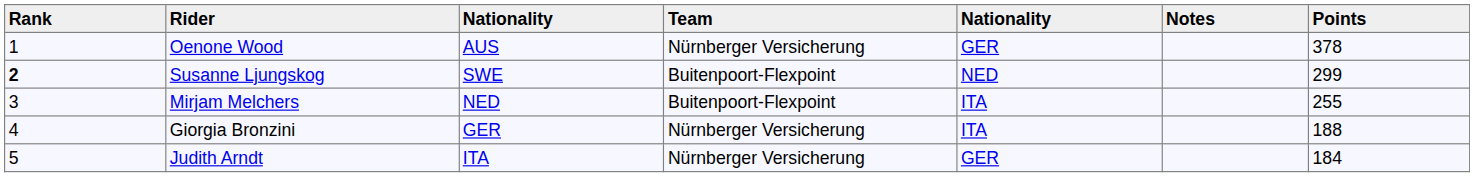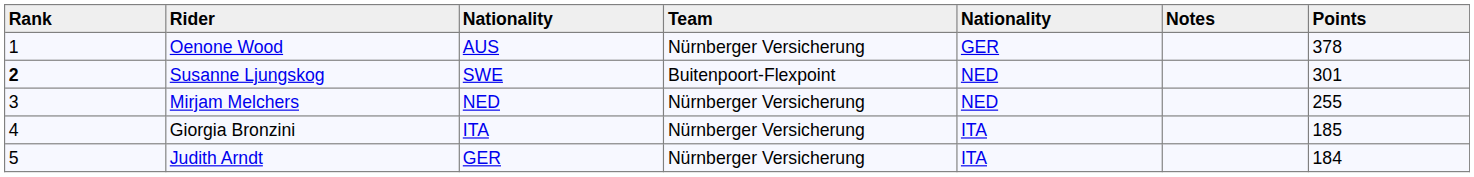Susanne Ljungskog | Points: 299 -> 301
Mirjam Melchers | Team: Buitenpoort-Flexpoint -> Nürnberger Versicherung
Mirjam Melchers | column 5: ITA -> NED
Giorgia Bronzini | column 3: GER -> ITA
Giorgia Bronzini | Points: 188 -> 185
Judith Arndt | column 3: ITA -> GER
Judith Arndt | column 5: GER -> ITA
